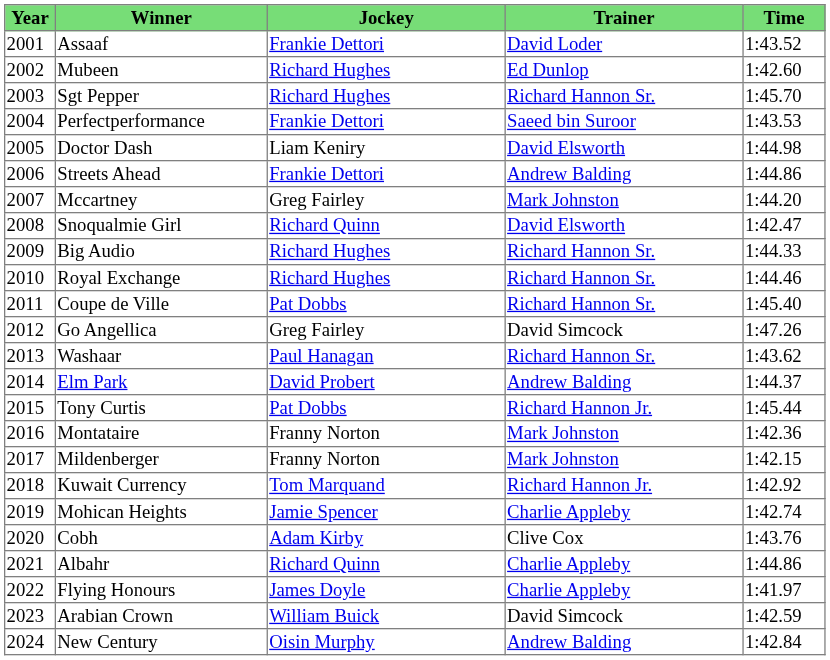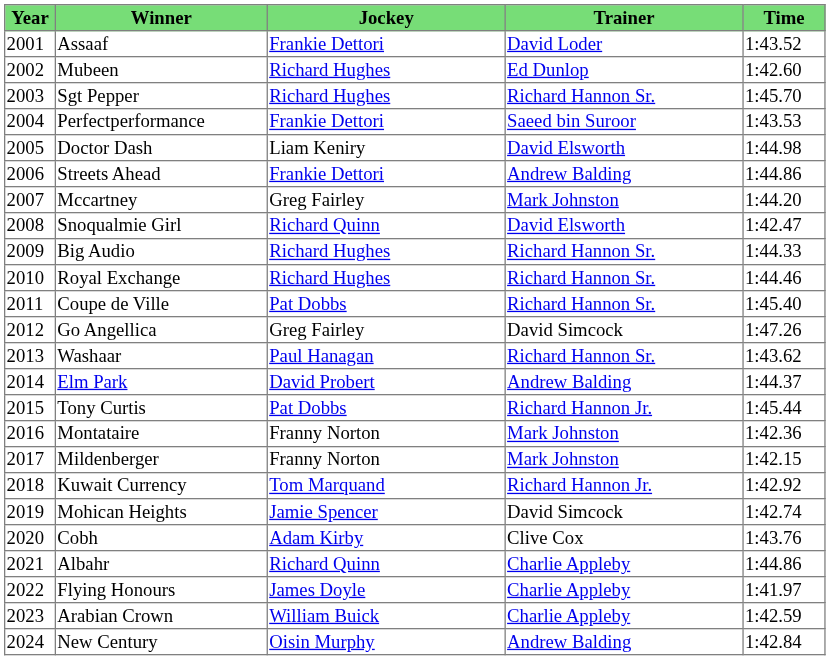Mohican Heights | Trainer: Charlie Appleby -> David Simcock
Arabian Crown | Trainer: David Simcock -> Charlie Appleby
